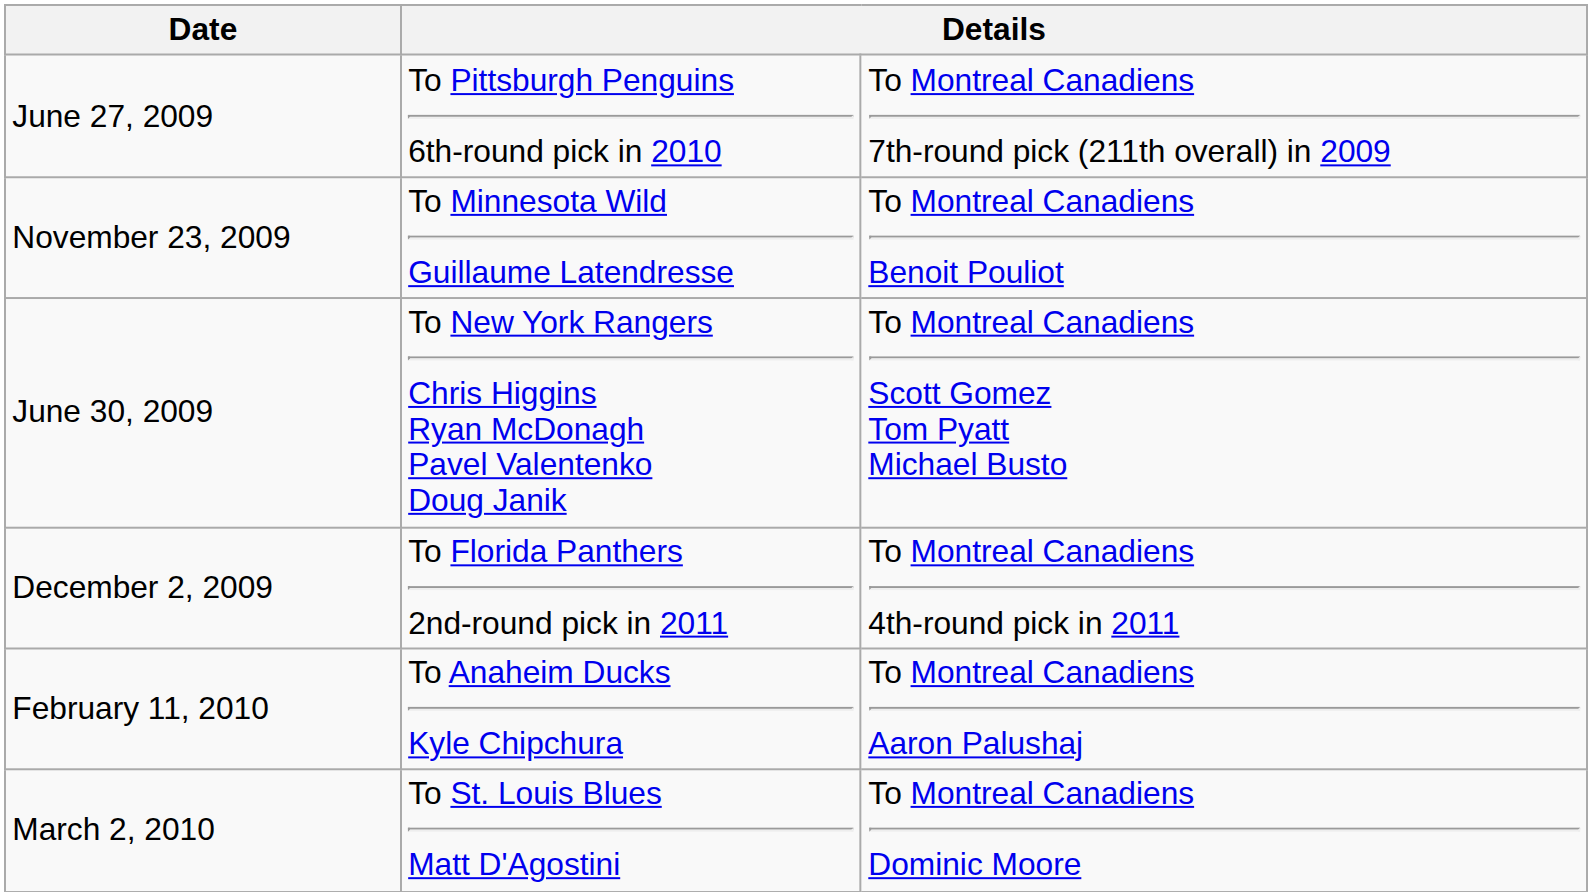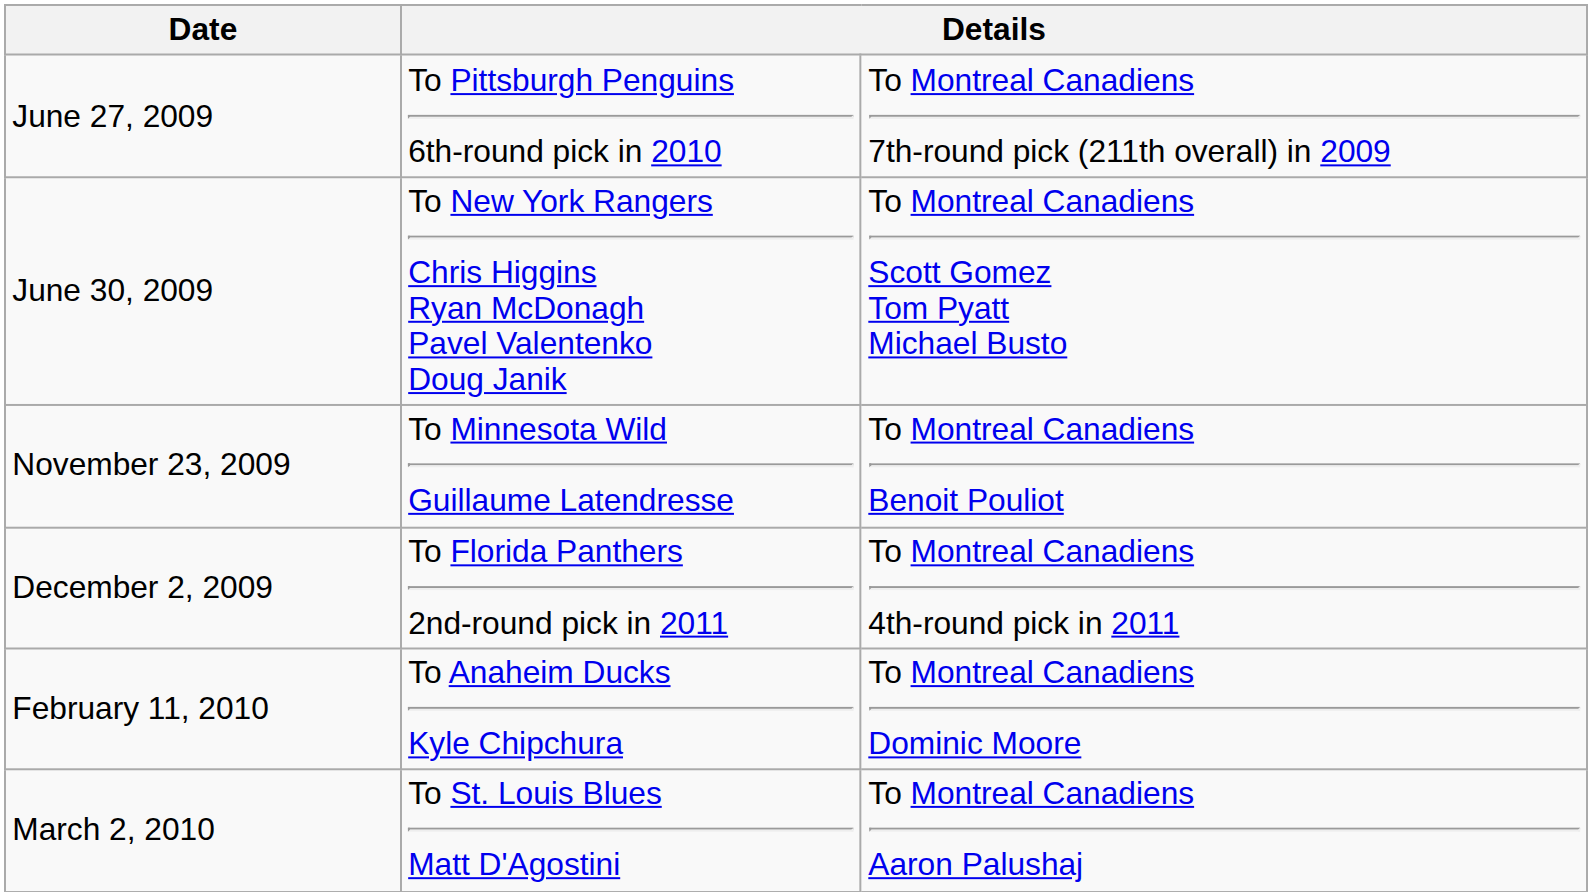rows swapped: June 30, 2009 <-> November 23, 2009
February 11, 2010 | column 3: To Montreal Canadiens Aaron Palushaj -> To Montreal Canadiens Dominic Moore
March 2, 2010 | column 3: To Montreal Canadiens Dominic Moore -> To Montreal Canadiens Aaron Palushaj
